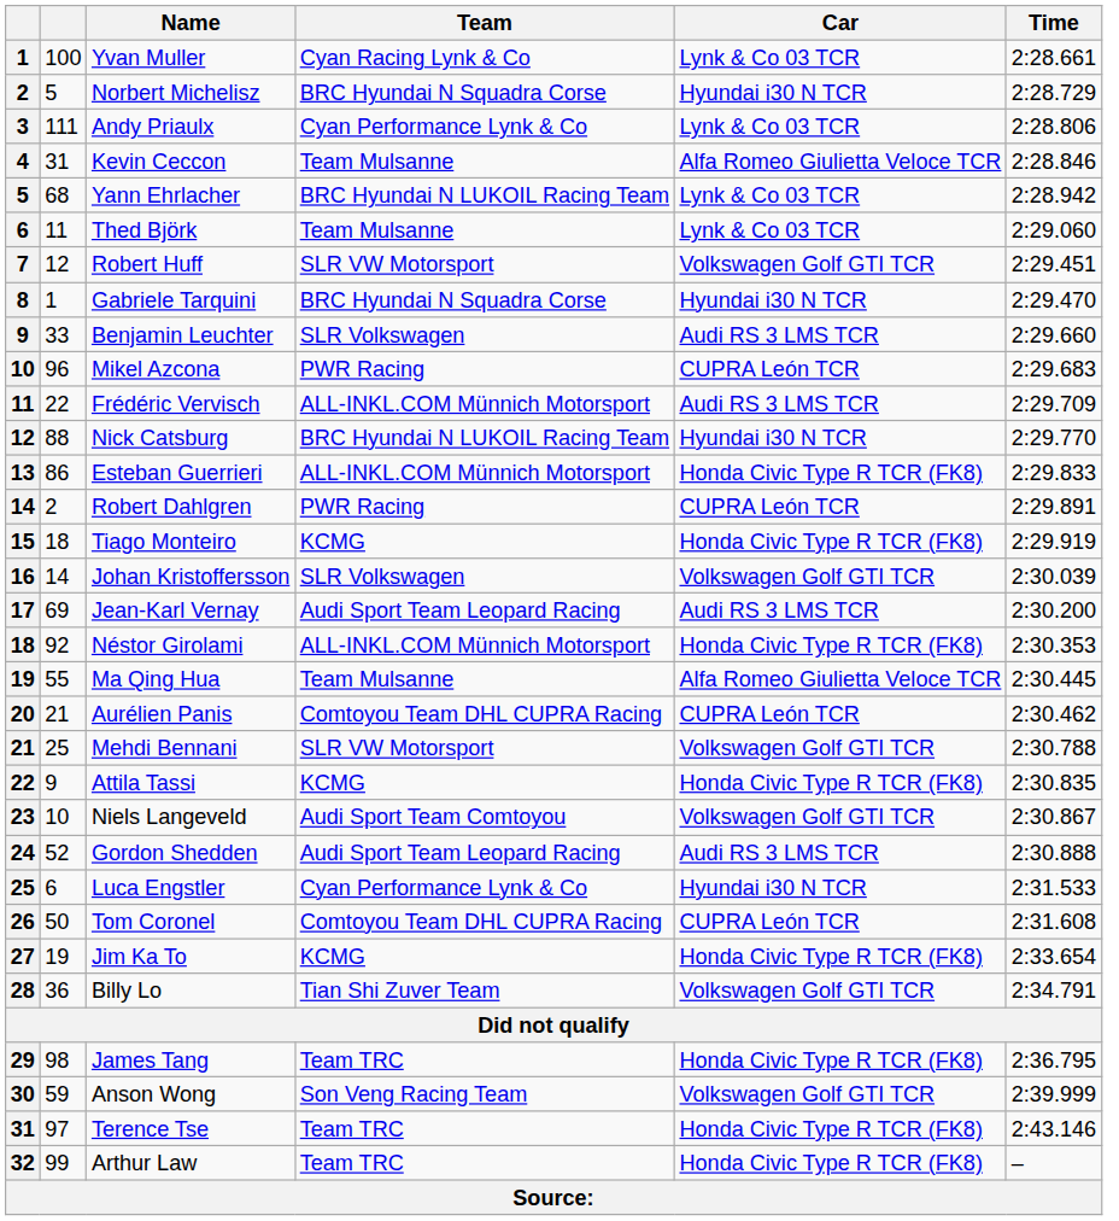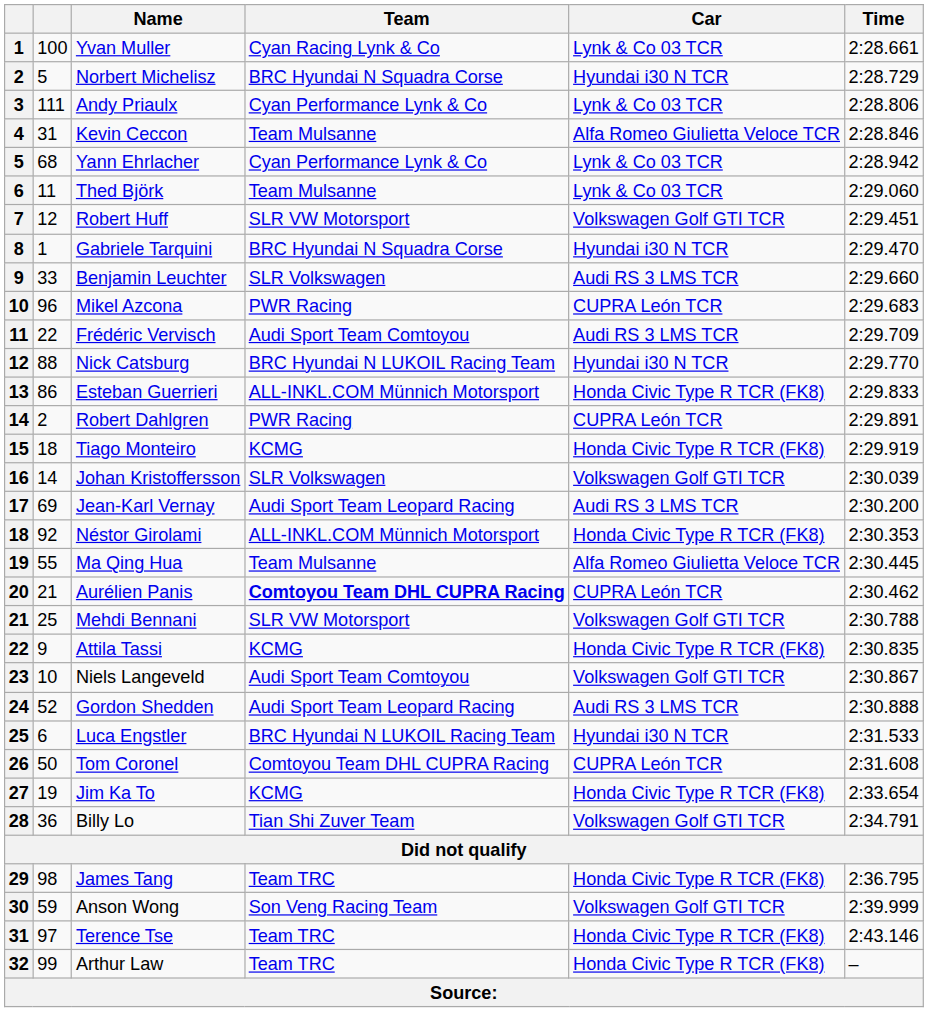Yann Ehrlacher | Team: BRC Hyundai N LUKOIL Racing Team -> Cyan Performance Lynk & Co
Frédéric Vervisch | Team: ALL-INKL.COM Münnich Motorsport -> Audi Sport Team Comtoyou
Aurélien Panis | Team: normal -> bold
Luca Engstler | Team: Cyan Performance Lynk & Co -> BRC Hyundai N LUKOIL Racing Team
